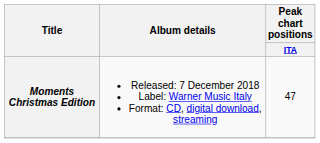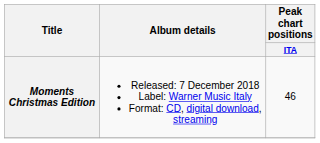Moments Christmas Edition | Peak chart positions / ITA: 47 -> 46
